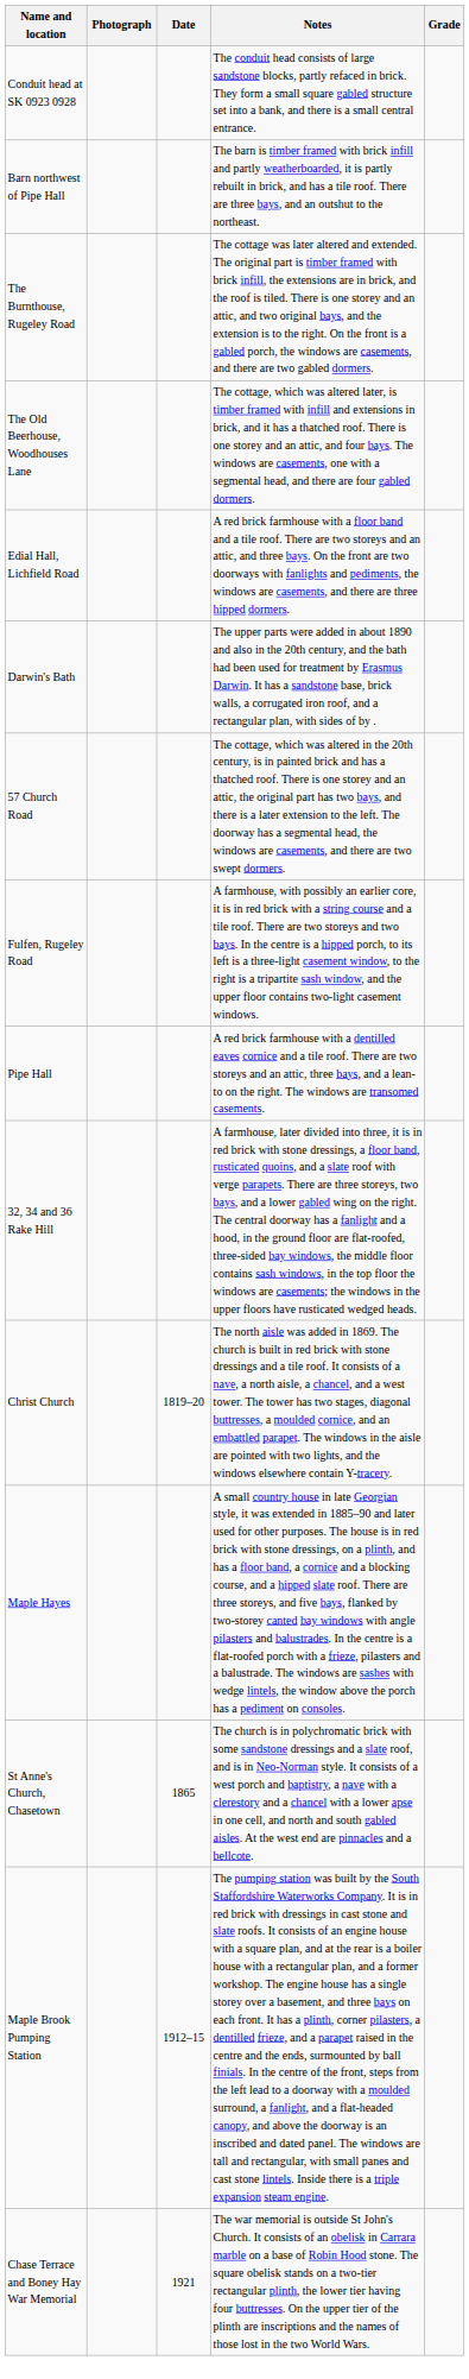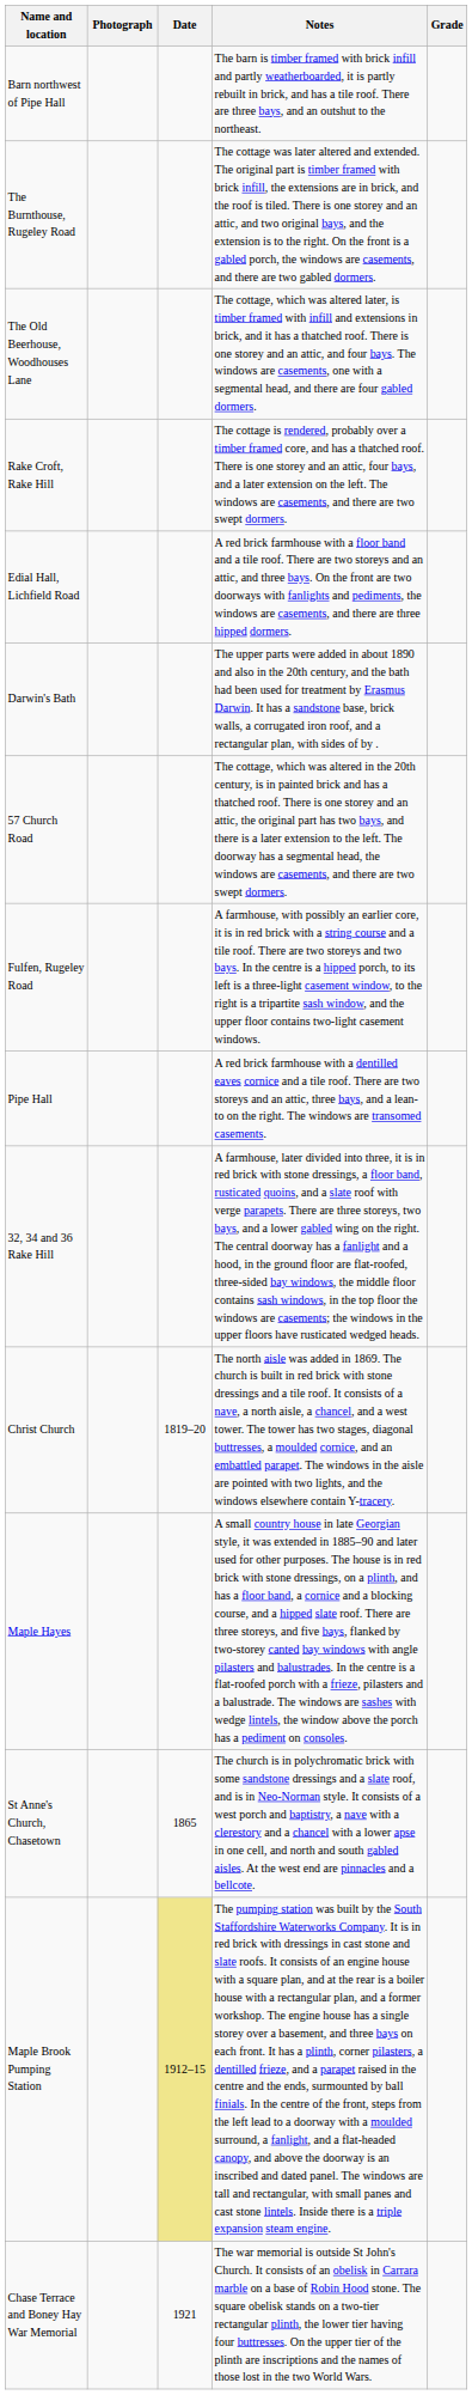- row: Conduit head at SK 0923 0928 | The conduit head consists of large sandstone blocks, partly refaced in brick. They form a small square gabled structure set into a bank, and there is a small central entrance.
+ row: Rake Croft, Rake Hill | The cottage is rendered, probably over a timber framed core, and has a thatched roof. There is one storey and an attic, four bays, and a later extension on the left. The windows are casements, and there are two swept dormers.
Maple Brook Pumping Station | Date: no background -> khaki background
